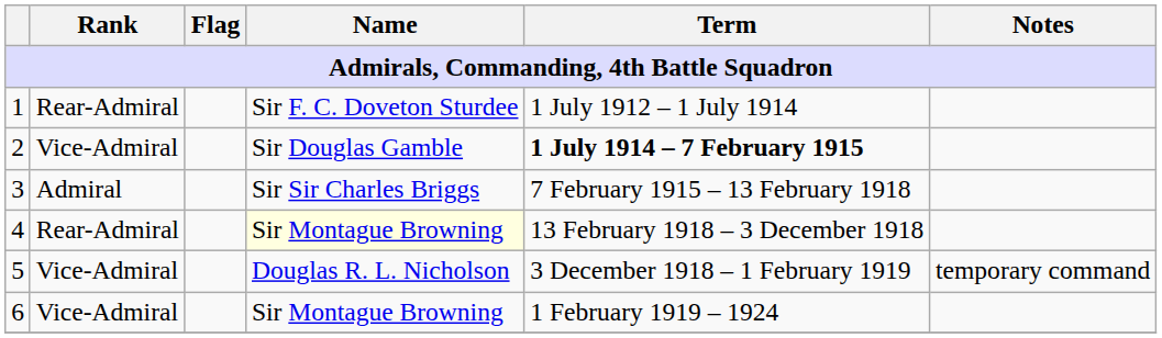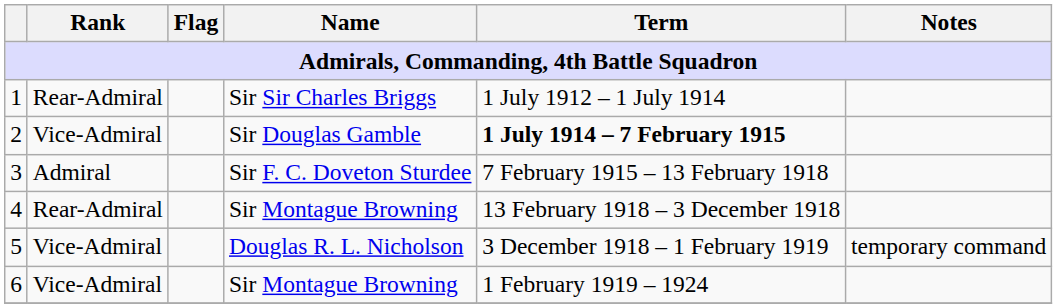1 | Name: Sir F. C. Doveton Sturdee -> Sir Sir Charles Briggs
3 | Name: Sir Sir Charles Briggs -> Sir F. C. Doveton Sturdee
4 | Name: lightyellow background -> no background
